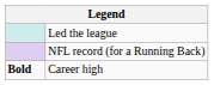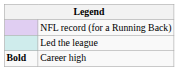rows swapped: NFL record (for a Running Back) <-> Led the league
